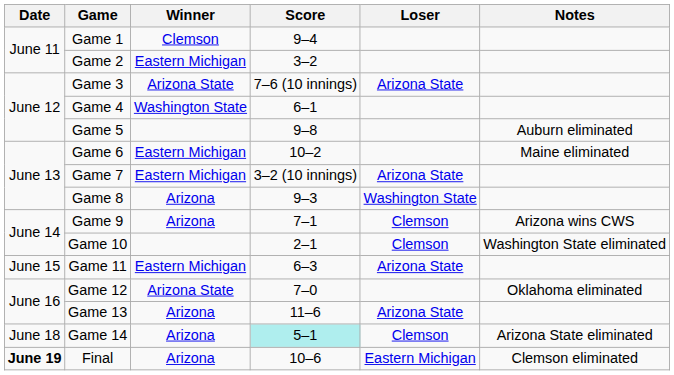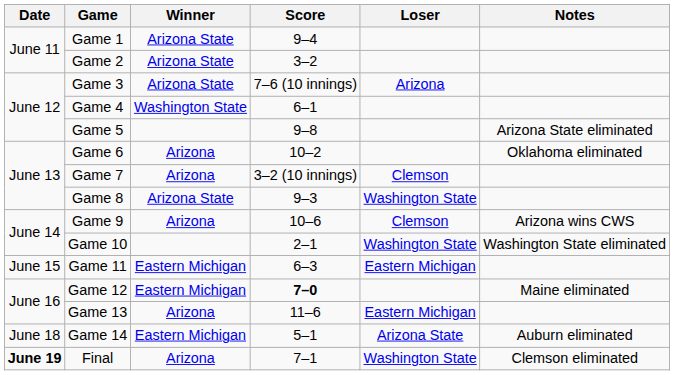Game 1 | Winner: Clemson -> Arizona State
Game 2 | Winner: Eastern Michigan -> Arizona State
Game 3 | Loser: Arizona State -> Arizona
Game 5 | Notes: Auburn eliminated -> Arizona State eliminated
Game 6 | Winner: Eastern Michigan -> Arizona
Game 6 | Notes: Maine eliminated -> Oklahoma eliminated
Game 7 | Winner: Eastern Michigan -> Arizona
Game 7 | Loser: Arizona State -> Clemson
Game 8 | Winner: Arizona -> Arizona State
Game 9 | Score: 7–1 -> 10–6
Game 10 | Loser: Clemson -> Washington State
Game 11 | Loser: Arizona State -> Eastern Michigan
Game 12 | Winner: Arizona State -> Eastern Michigan
Game 12 | Score: normal -> bold
Game 12 | Notes: Oklahoma eliminated -> Maine eliminated
Game 13 | Loser: Arizona State -> Eastern Michigan
Game 14 | Winner: Arizona -> Eastern Michigan
Game 14 | Score: paleturquoise background -> no background
Game 14 | Loser: Clemson -> Arizona State
Game 14 | Notes: Arizona State eliminated -> Auburn eliminated
Final | Score: 10–6 -> 7–1
Final | Loser: Eastern Michigan -> Washington State
